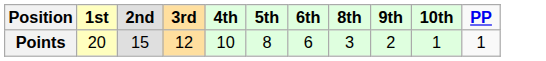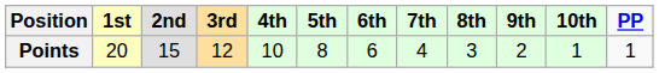+ column: 7th | 4
